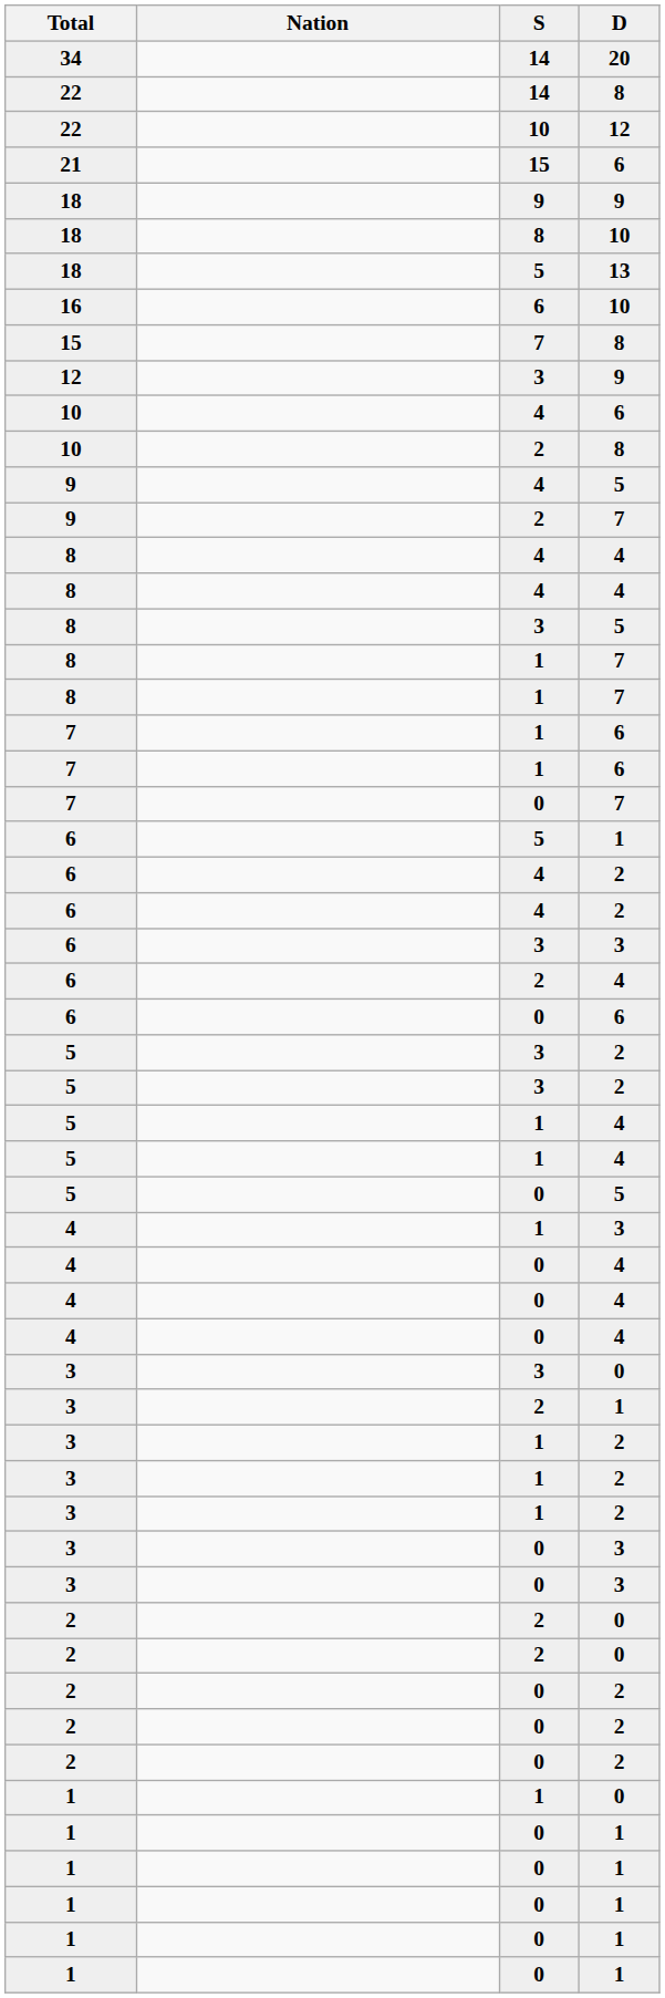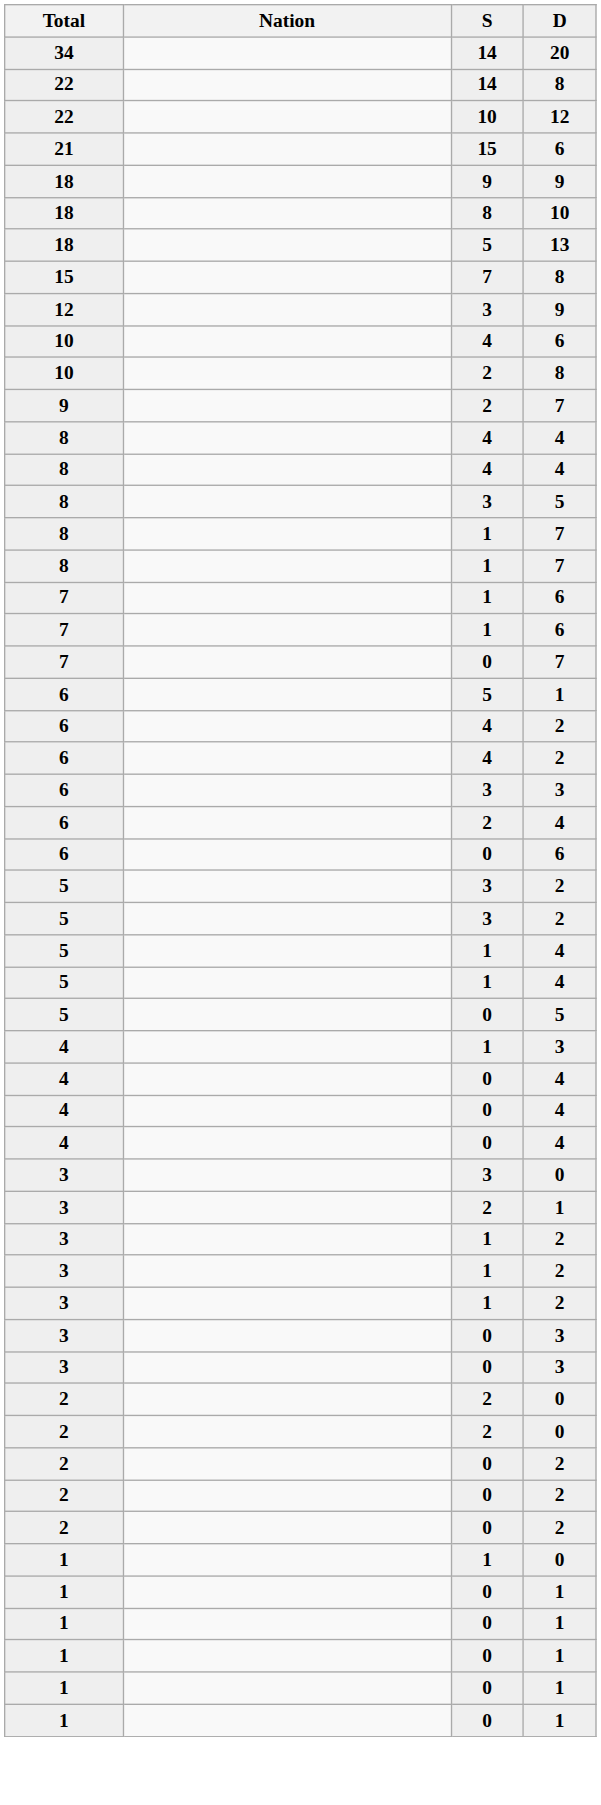- row: 16 | 6 | 10
- row: 9 | 4 | 5
